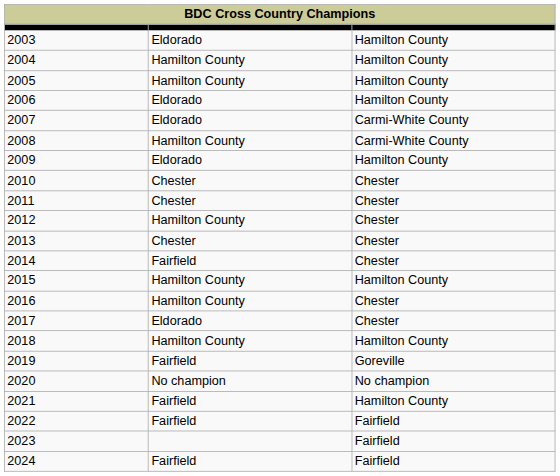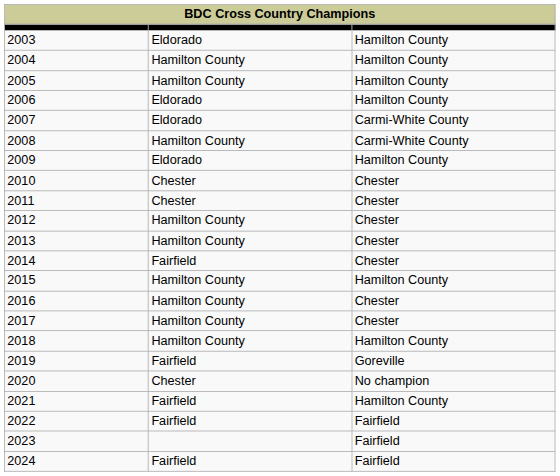2013 | column 2: Chester -> Hamilton County
2017 | column 2: Eldorado -> Hamilton County
2020 | column 2: No champion -> Chester
